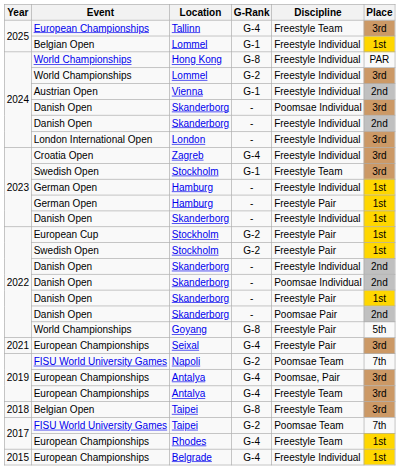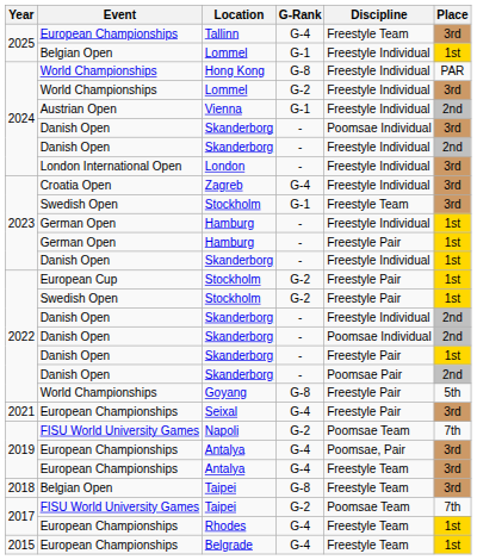Belgrade | Discipline: Freestyle Individual -> Freestyle Team
